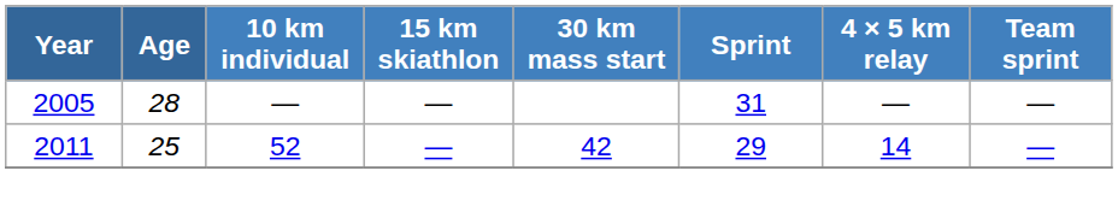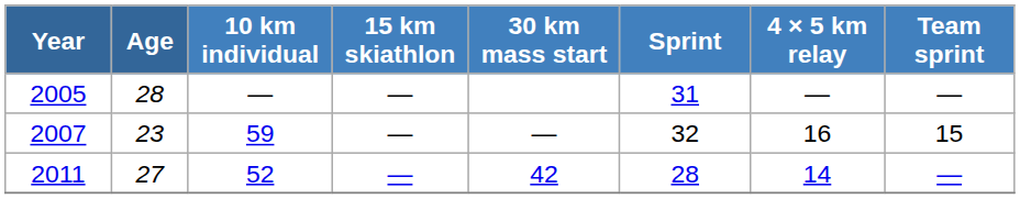+ row: 2007 | 23 | 59 | — | — | 32 | 16 | 15
2011 | Age: 25 -> 27
2011 | Sprint: 29 -> 28
